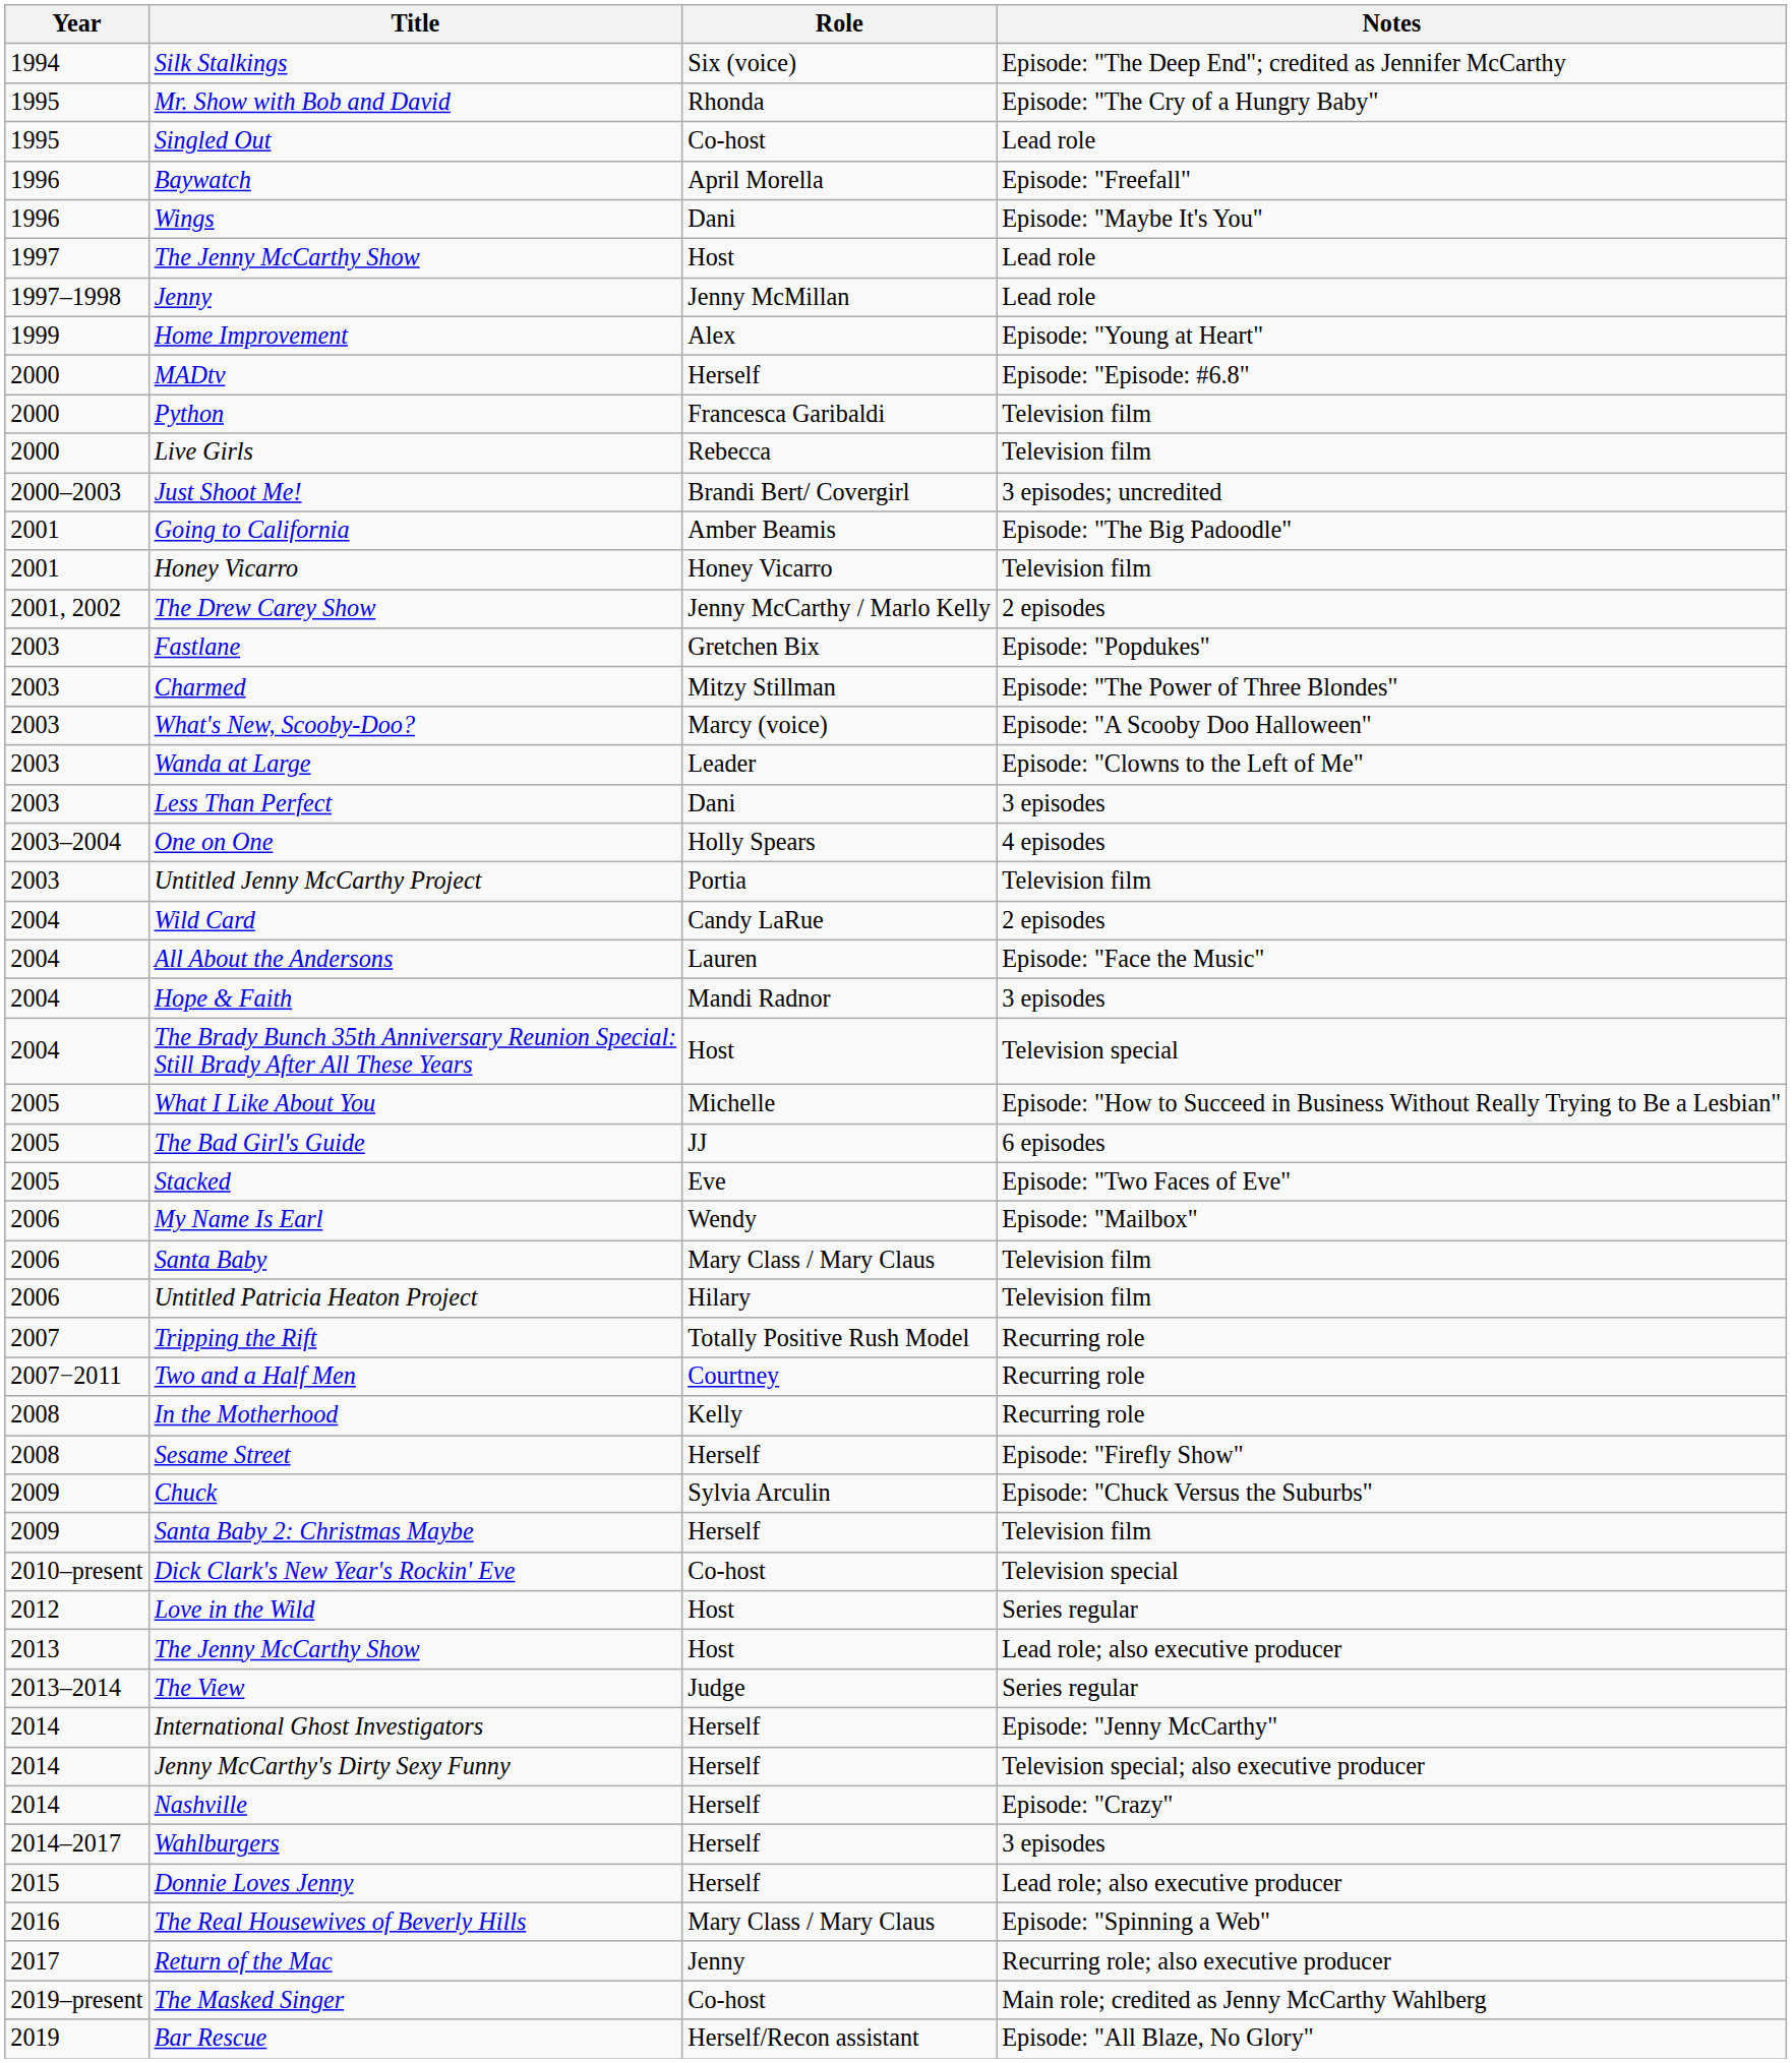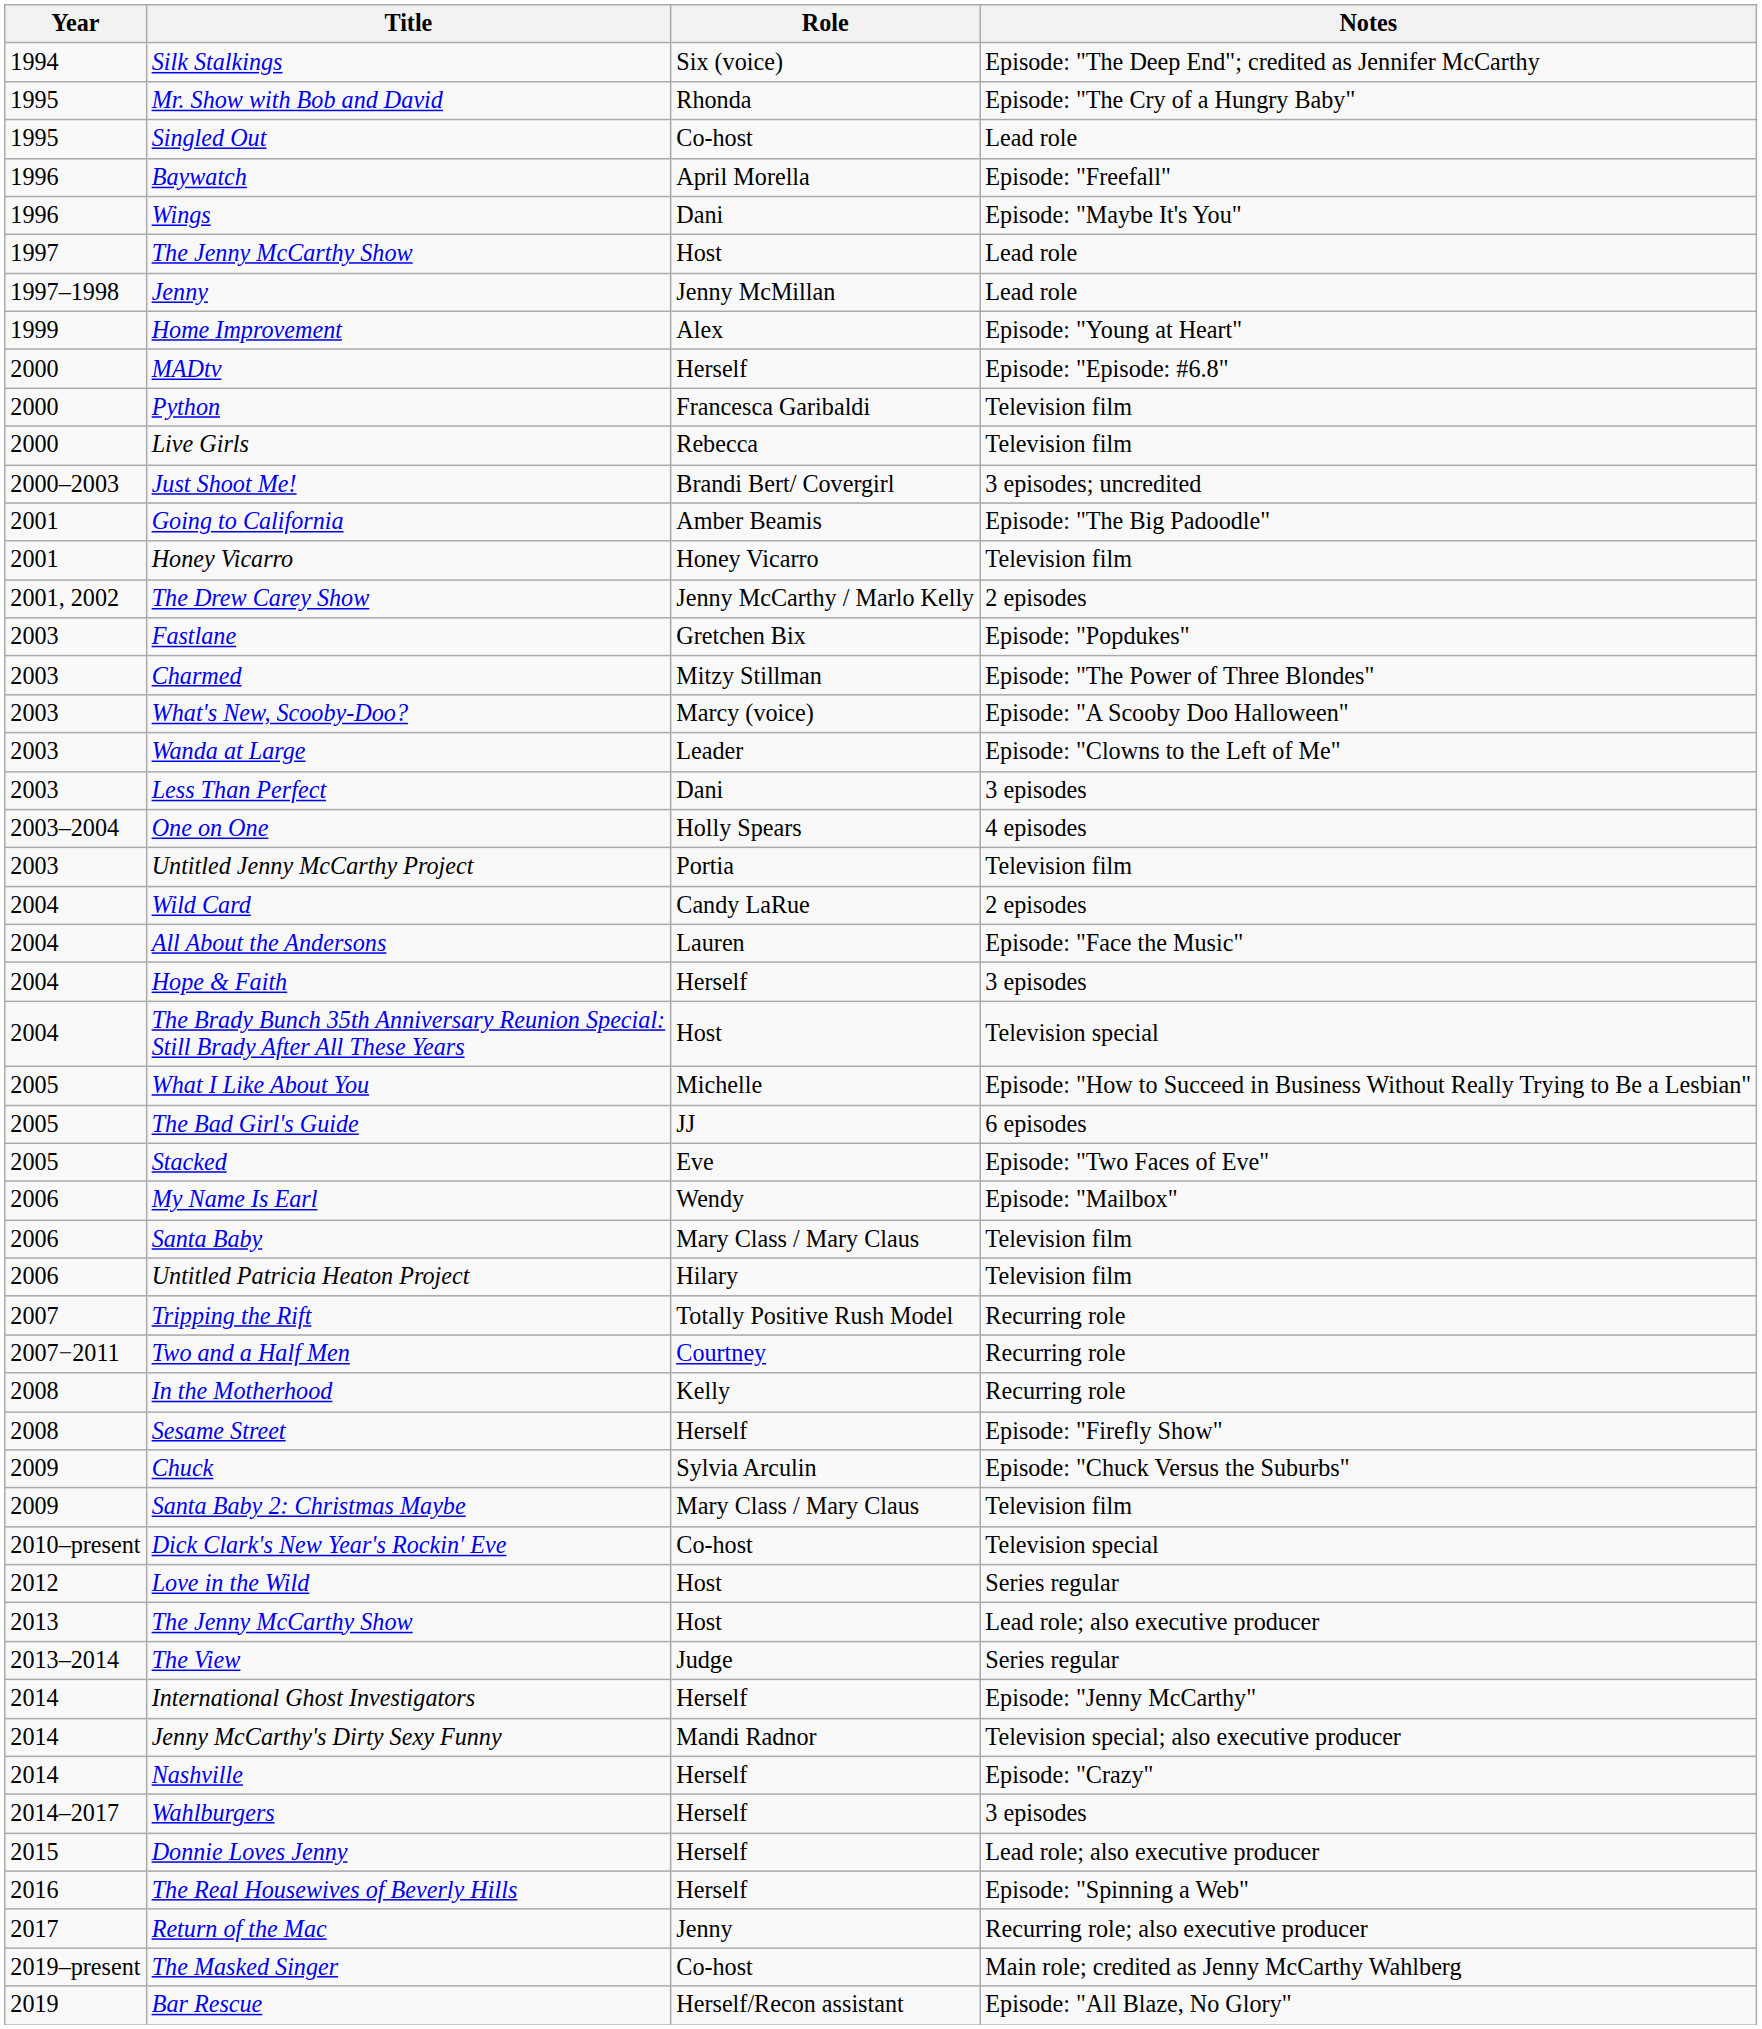Hope & Faith | Role: Mandi Radnor -> Herself
Santa Baby 2: Christmas Maybe | Role: Herself -> Mary Class / Mary Claus
Jenny McCarthy's Dirty Sexy Funny | Role: Herself -> Mandi Radnor
The Real Housewives of Beverly Hills | Role: Mary Class / Mary Claus -> Herself
